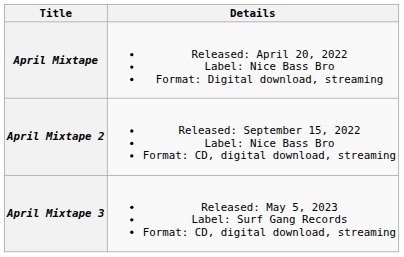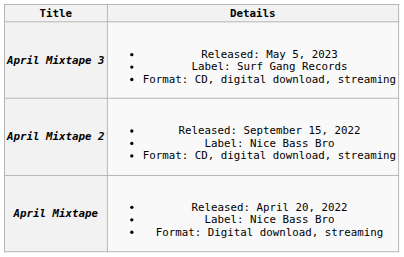rows swapped: April Mixtape <-> April Mixtape 3
